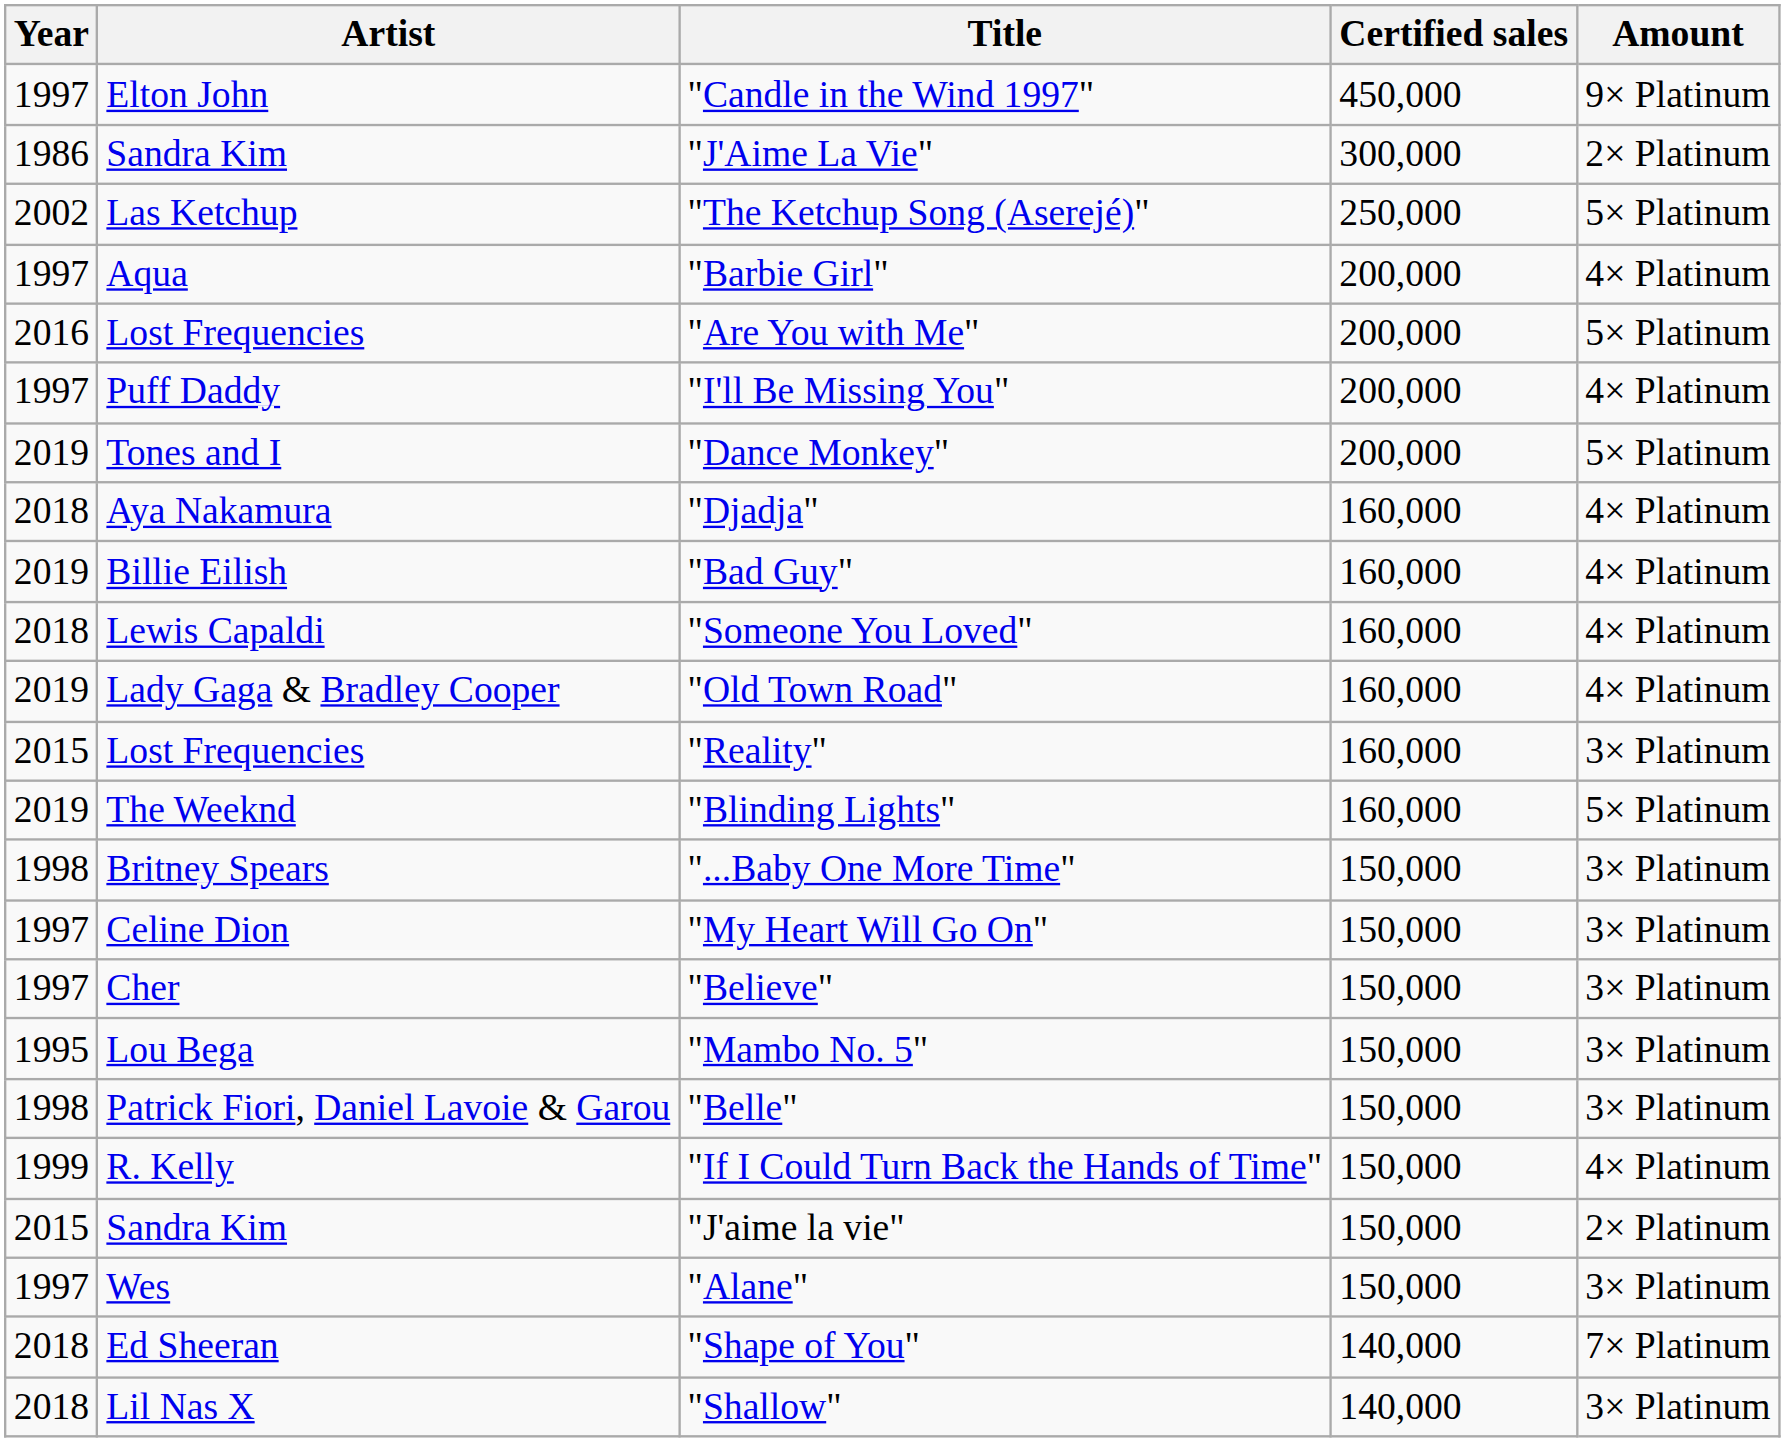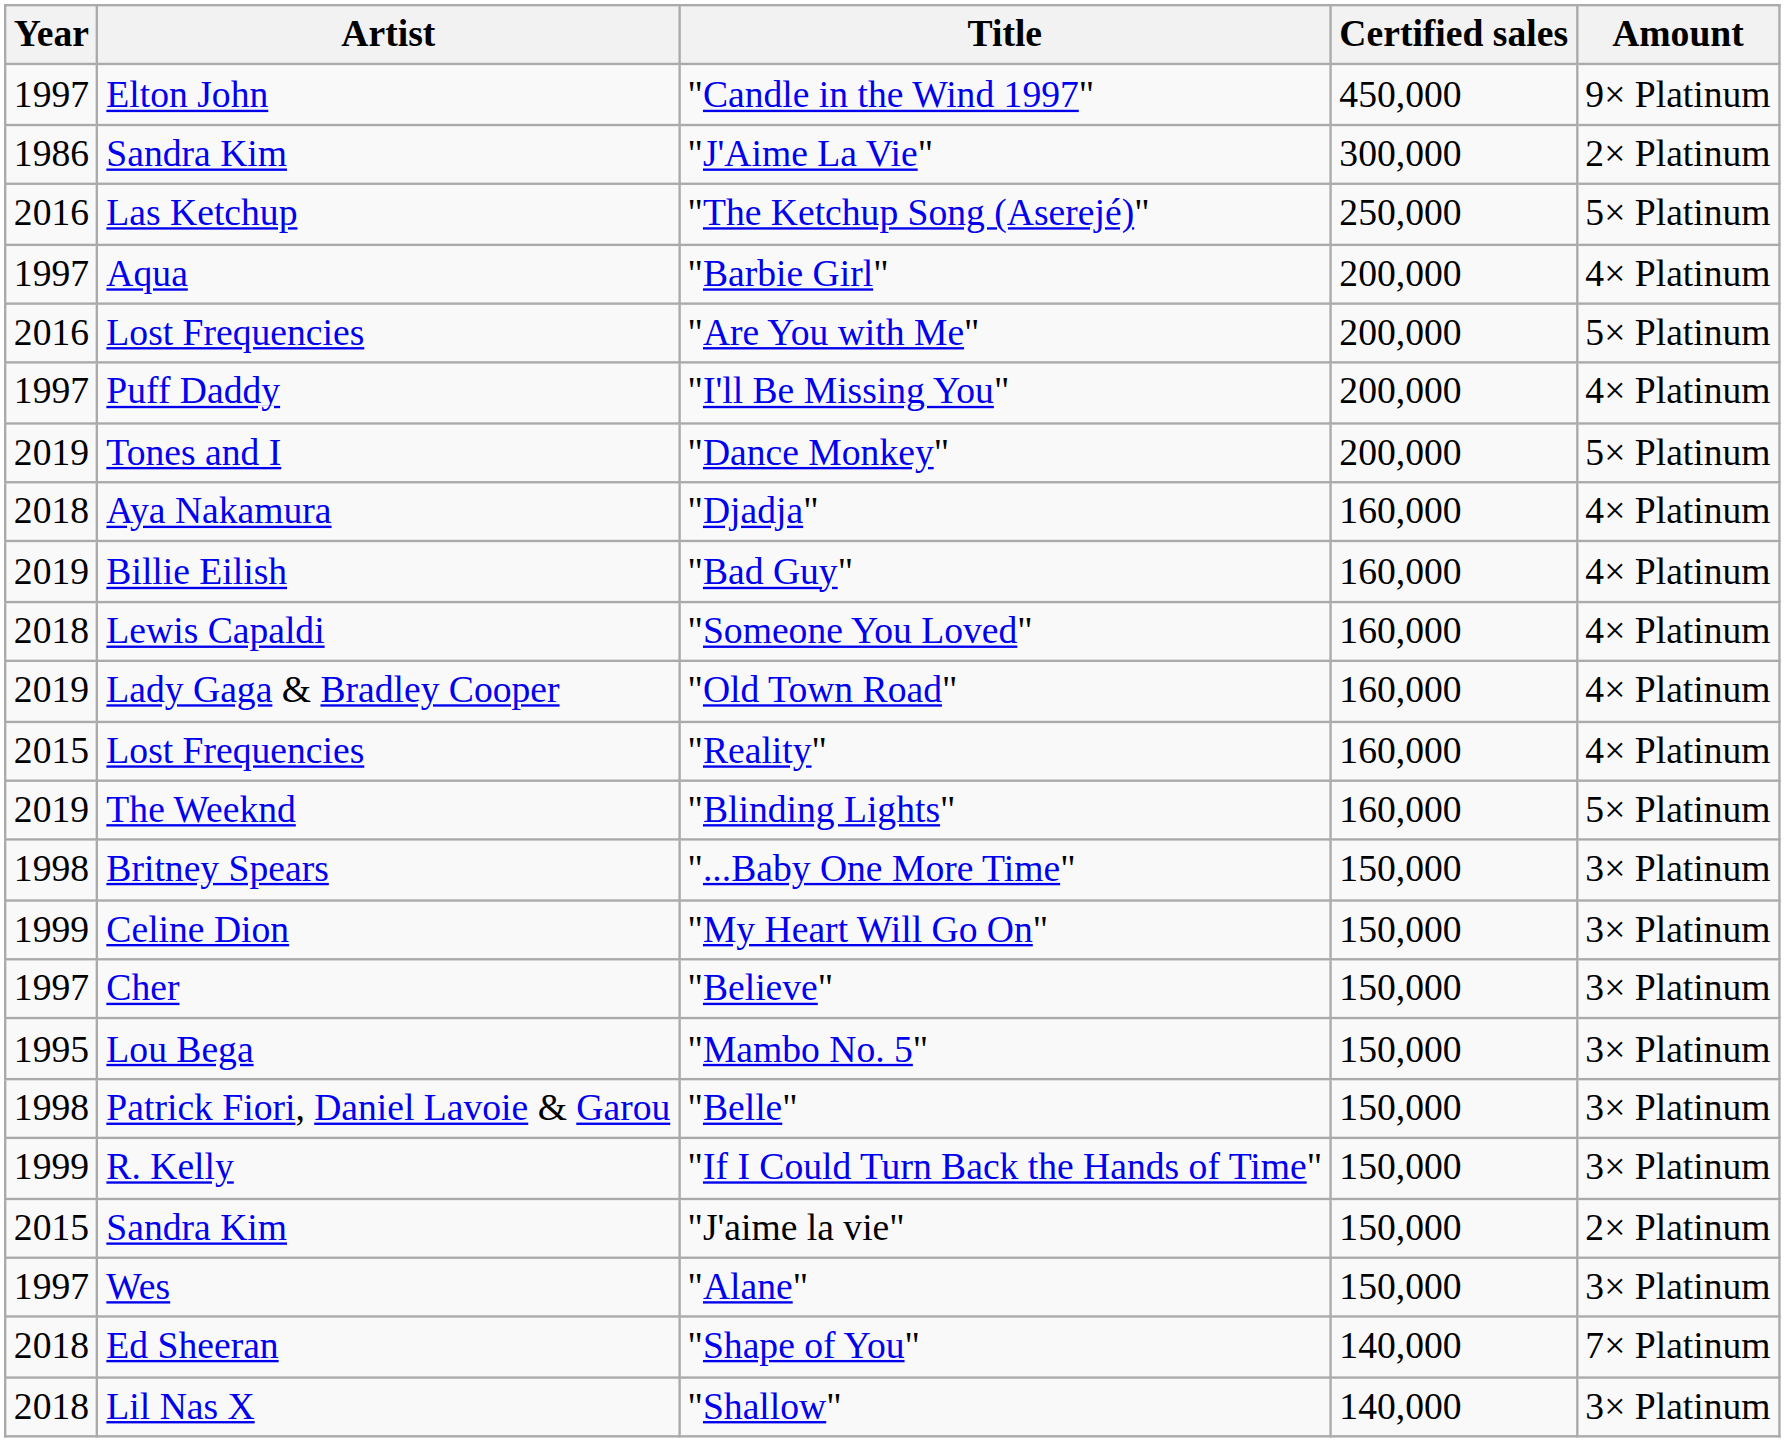"The Ketchup Song (Aserejé)" | Year: 2002 -> 2016
"Reality" | Amount: 3× Platinum -> 4× Platinum
"My Heart Will Go On" | Year: 1997 -> 1999
"If I Could Turn Back the Hands of Time" | Amount: 4× Platinum -> 3× Platinum
